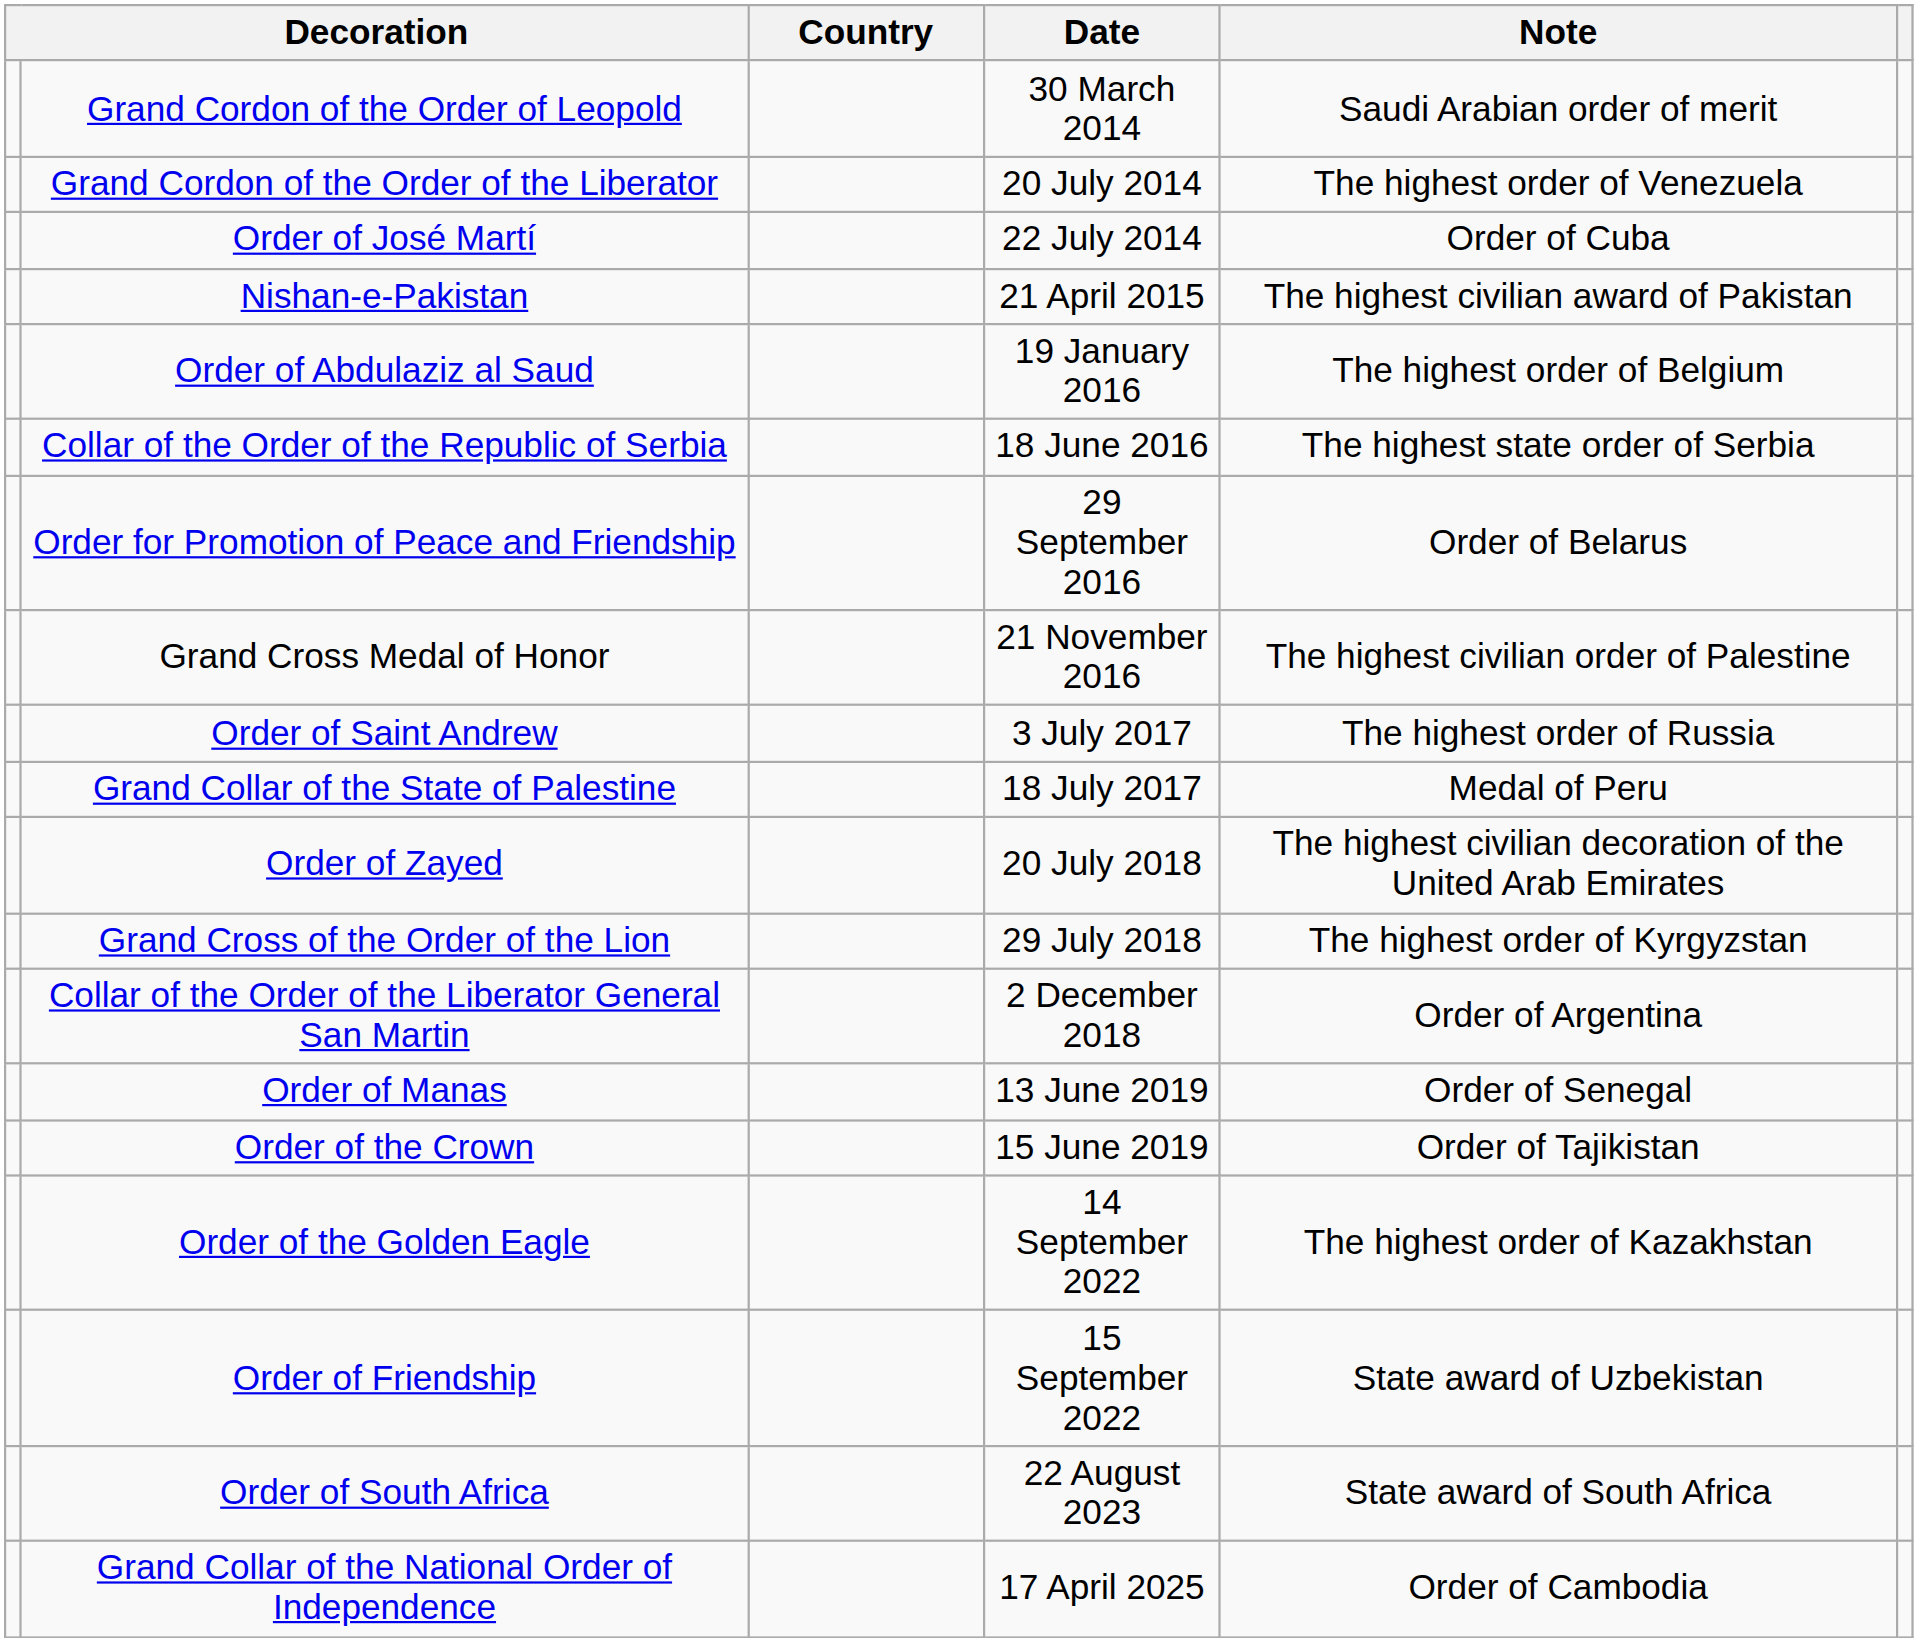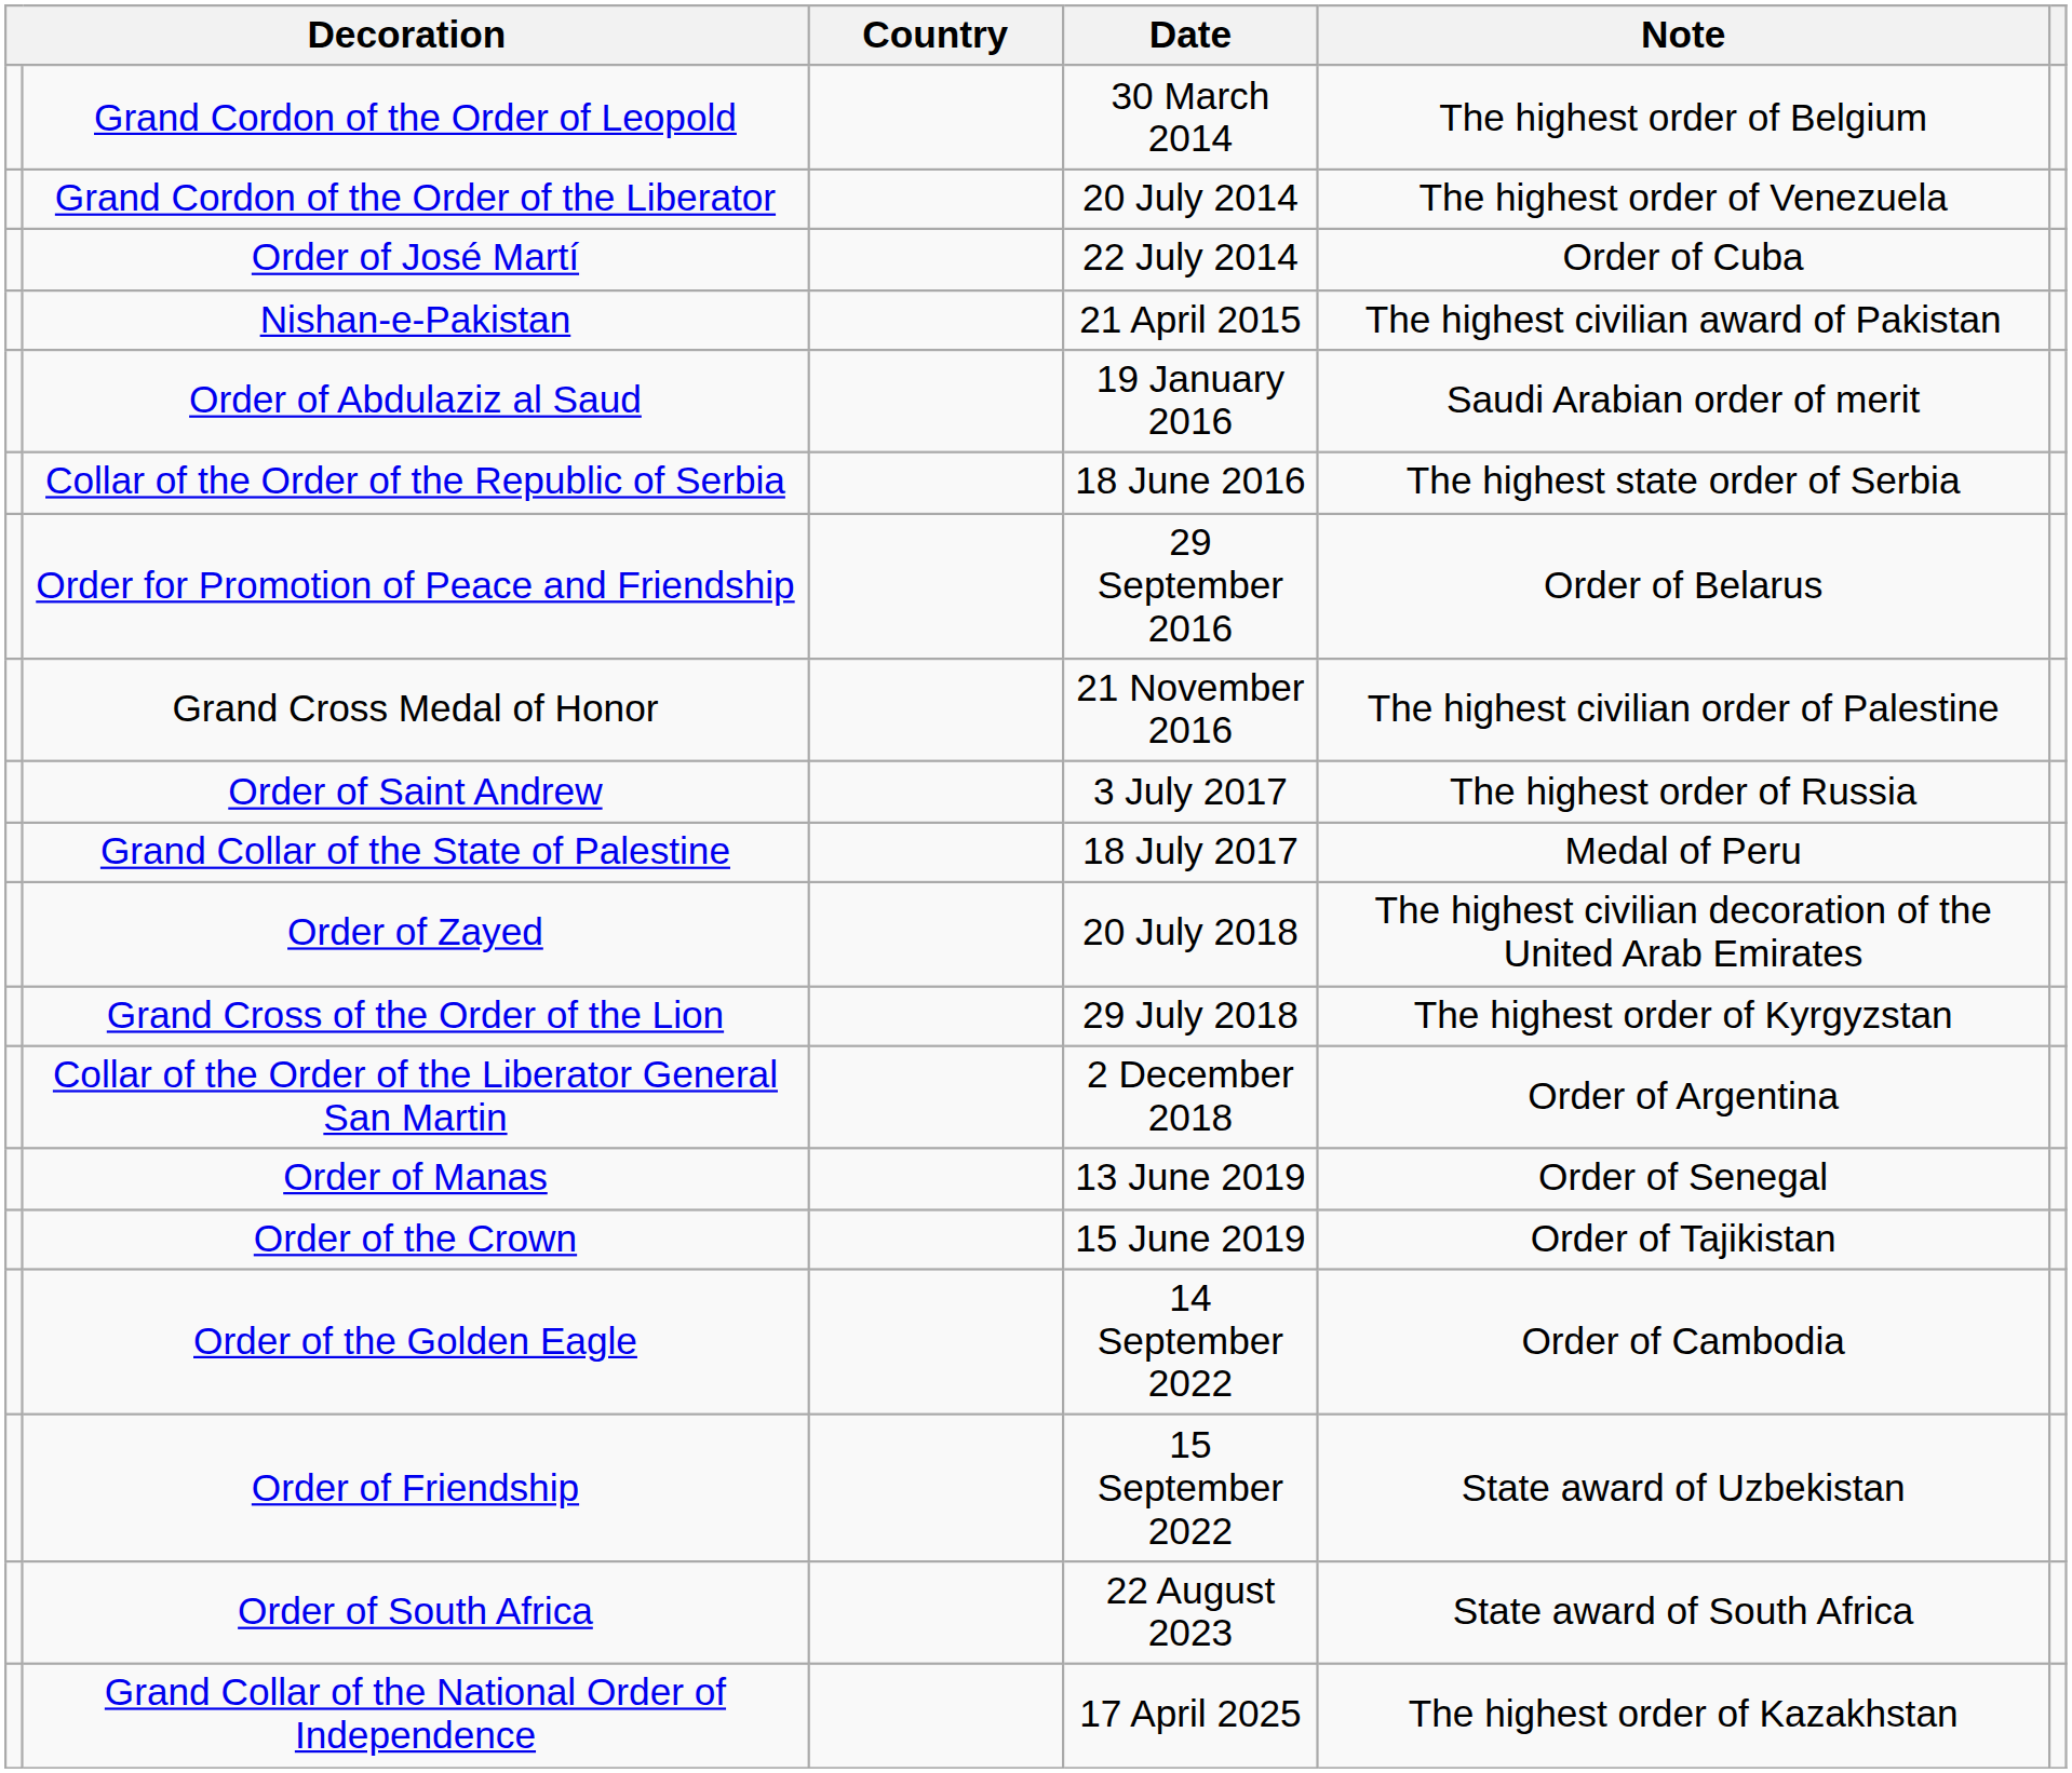Grand Cordon of the Order of Leopold | Note: Saudi Arabian order of merit -> The highest order of Belgium
Order of Abdulaziz al Saud | Note: The highest order of Belgium -> Saudi Arabian order of merit
Order of the Golden Eagle | Note: The highest order of Kazakhstan -> Order of Cambodia
Grand Collar of the National Order of Independence | Note: Order of Cambodia -> The highest order of Kazakhstan
